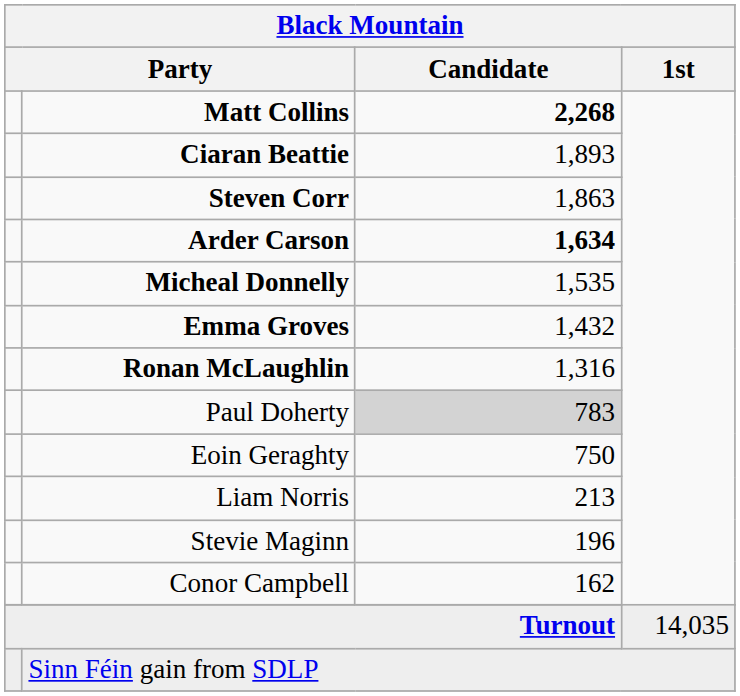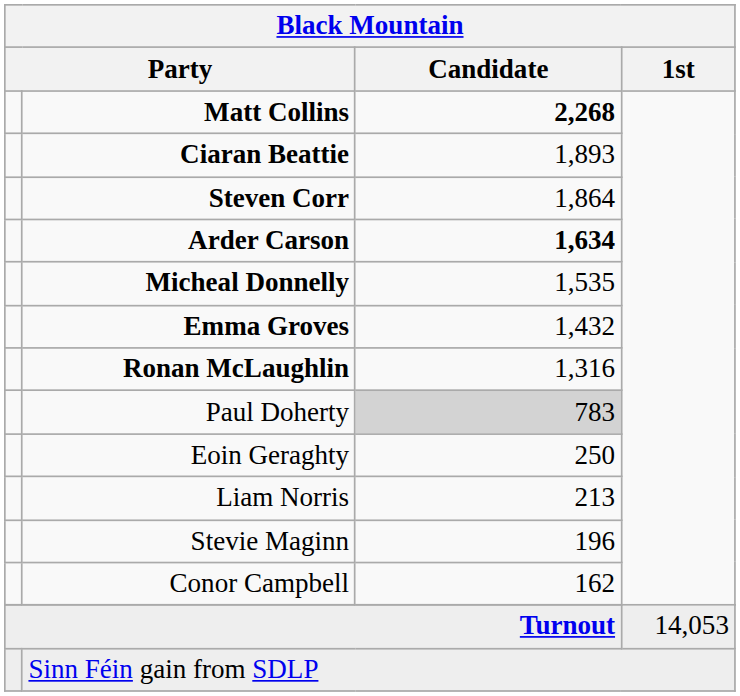Steven Corr | Black Mountain / Candidate: 1,863 -> 1,864
Eoin Geraghty | Black Mountain / Candidate: 750 -> 250
Turnout | Black Mountain / 1st: 14,035 -> 14,053
